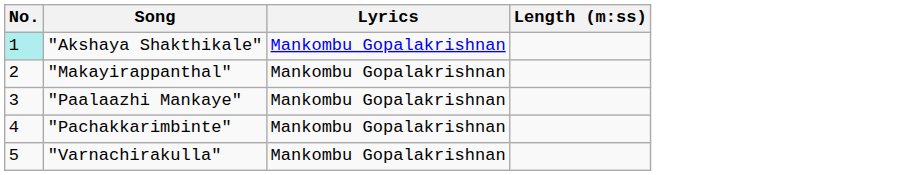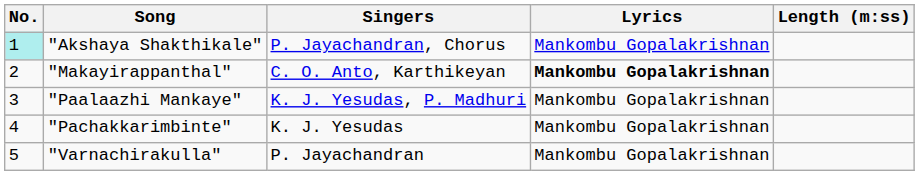+ column: Singers | P. Jayachandran, Chorus | C. O. Anto, Karthikeyan | K. J. Yesudas, P. Madhuri | K. J. Yesudas | P. Jayachandran
"Makayirappanthal" | Lyrics: normal -> bold
